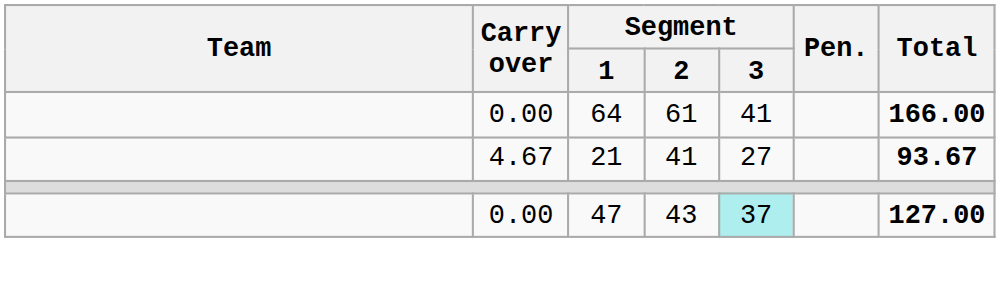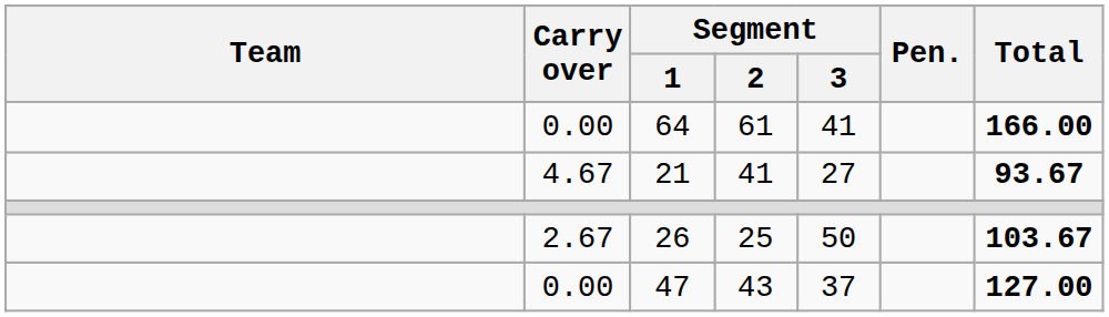+ row: 2.67 | 26 | 25 | 50 | 103.67
47 | Segment / 3: paleturquoise background -> no background
